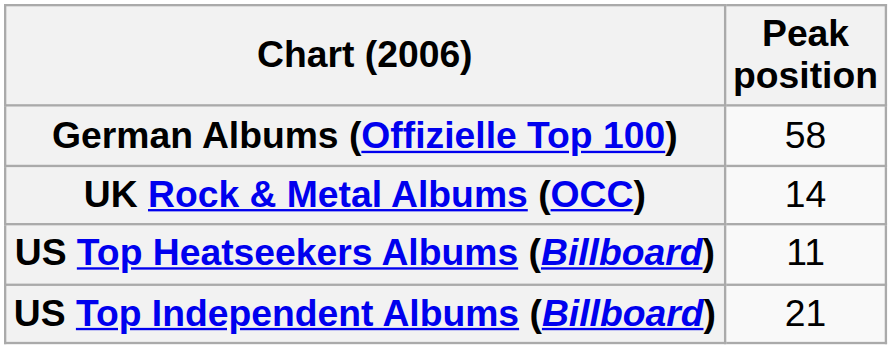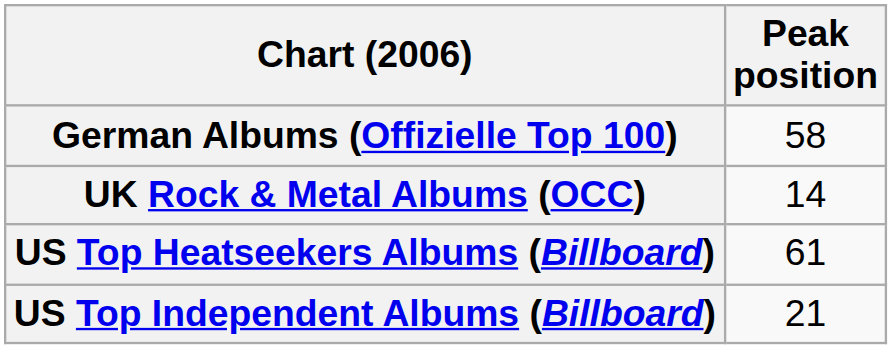US Top Heatseekers Albums (Billboard) | Peak position: 11 -> 61
